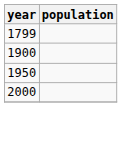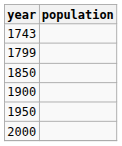+ row: 1743
+ row: 1850
